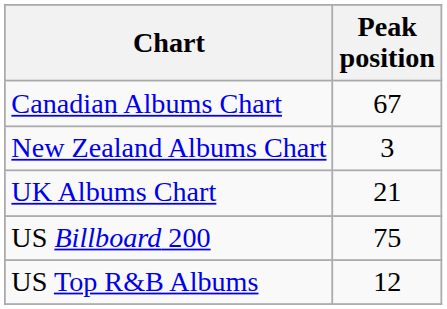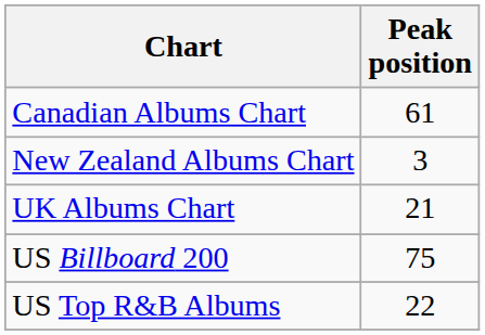Canadian Albums Chart | Peak position: 67 -> 61
US Top R&B Albums | Peak position: 12 -> 22
